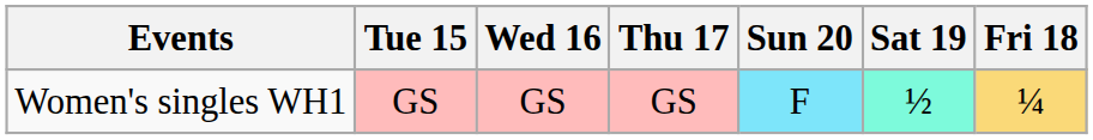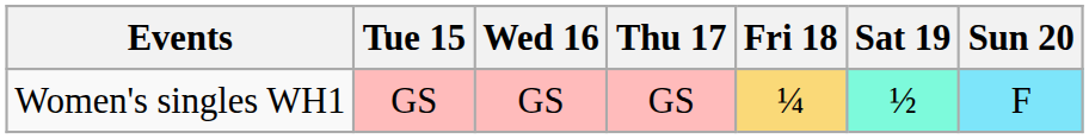columns swapped: Fri 18 <-> Sun 20
